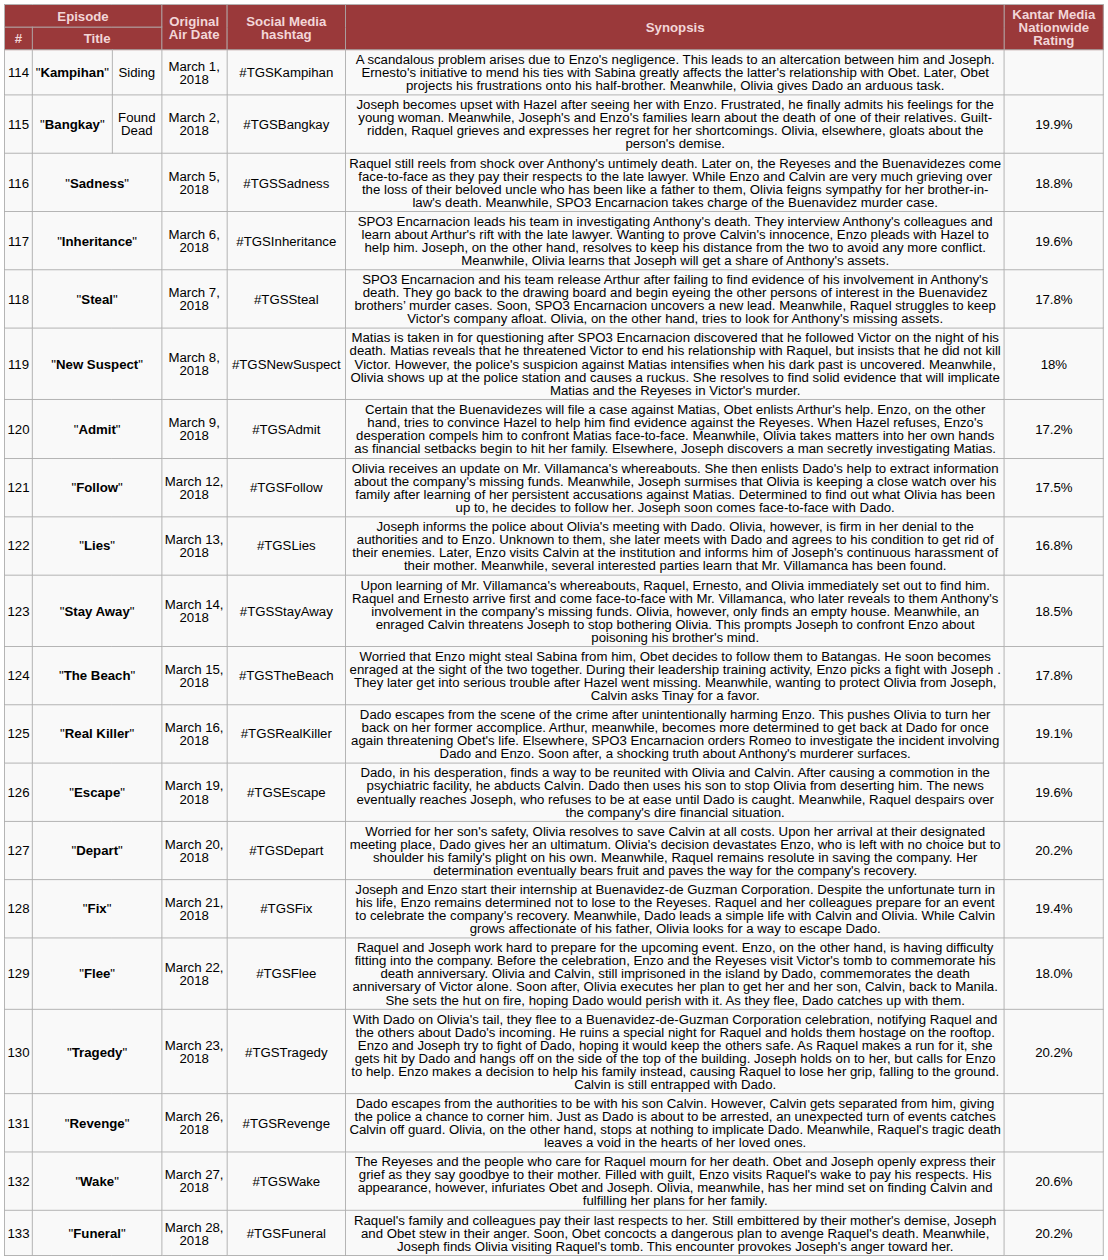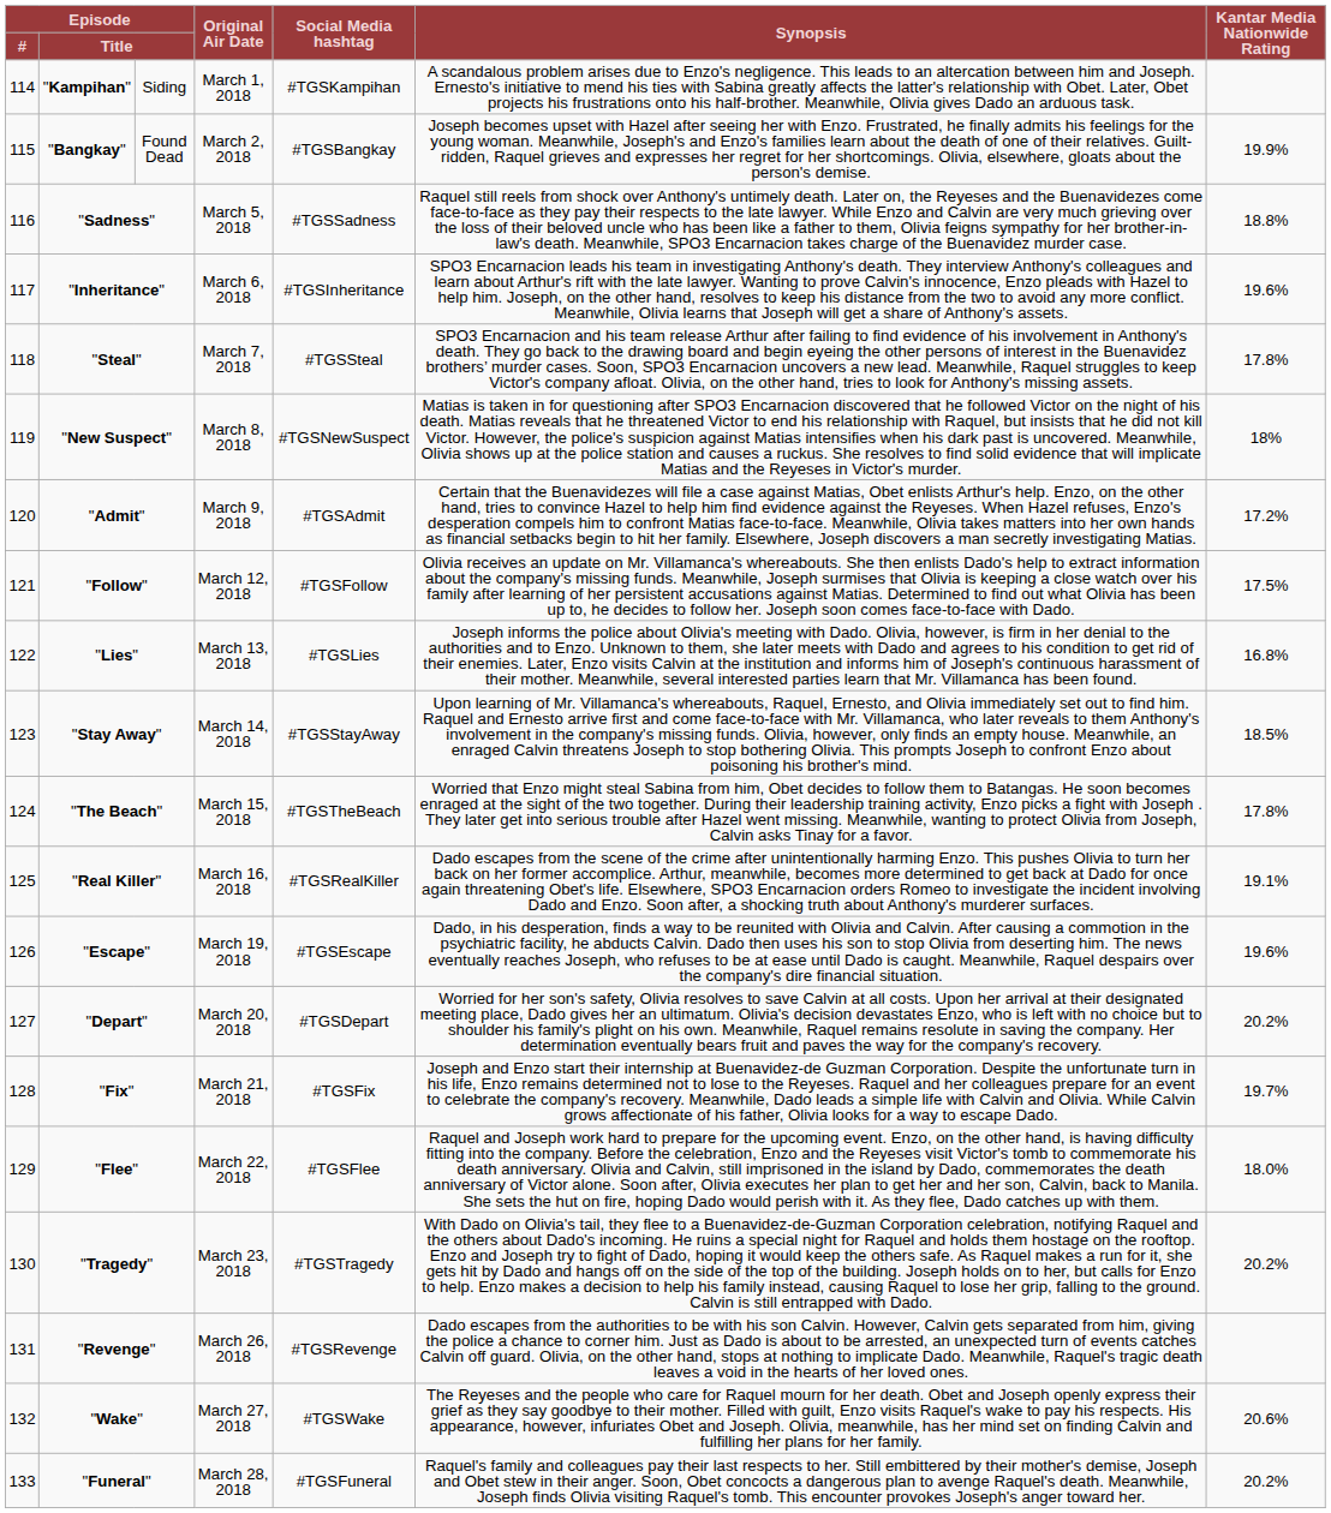"Fix" | column 7: 19.4% -> 19.7%
